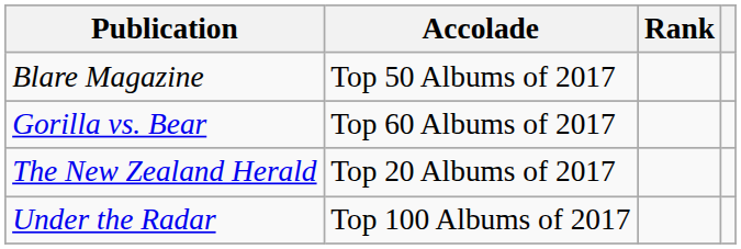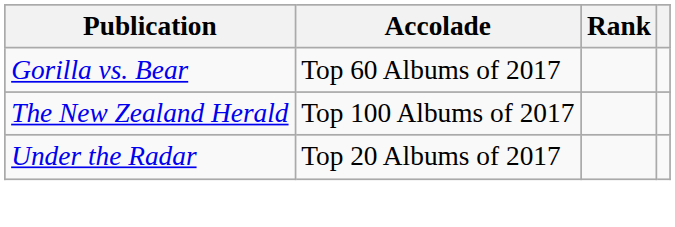- row: Blare Magazine | Top 50 Albums of 2017
The New Zealand Herald | Accolade: Top 20 Albums of 2017 -> Top 100 Albums of 2017
Under the Radar | Accolade: Top 100 Albums of 2017 -> Top 20 Albums of 2017
